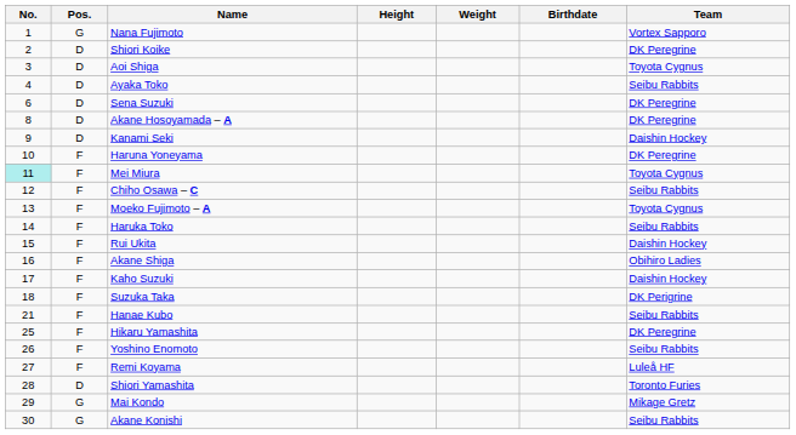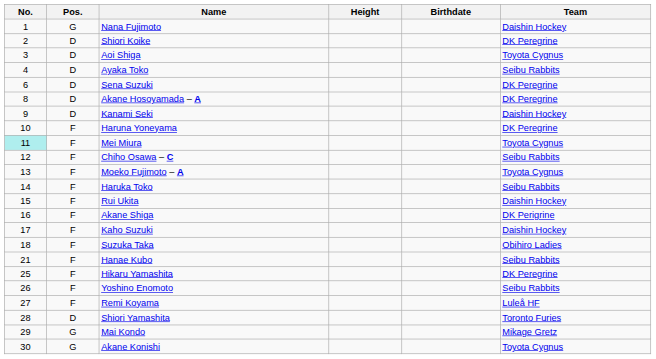- column: Weight
Nana Fujimoto | Team: Vortex Sapporo -> Daishin Hockey
Akane Shiga | Team: Obihiro Ladies -> DK Perigrine
Suzuka Taka | Team: DK Perigrine -> Obihiro Ladies
Akane Konishi | Team: Seibu Rabbits -> Toyota Cygnus
